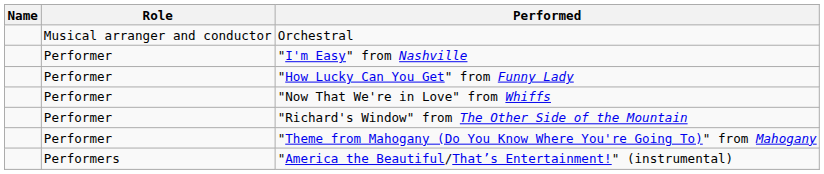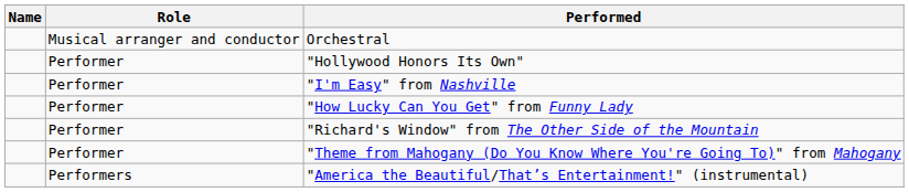+ row: Performer | "Hollywood Honors Its Own"
- row: Performer | "Now That We're in Love" from Whiffs
